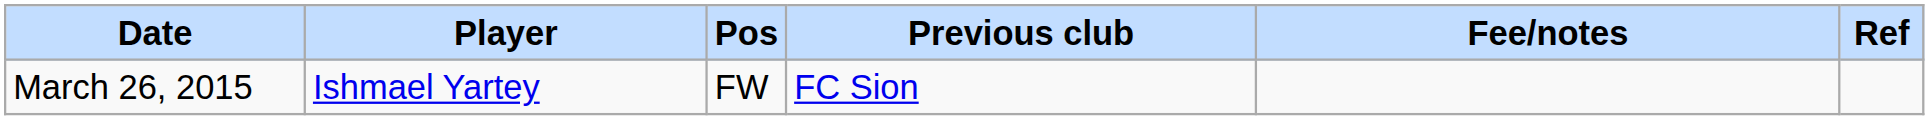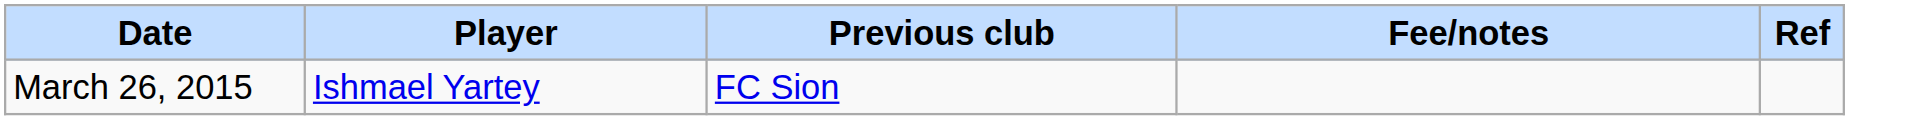- column: Pos | FW
